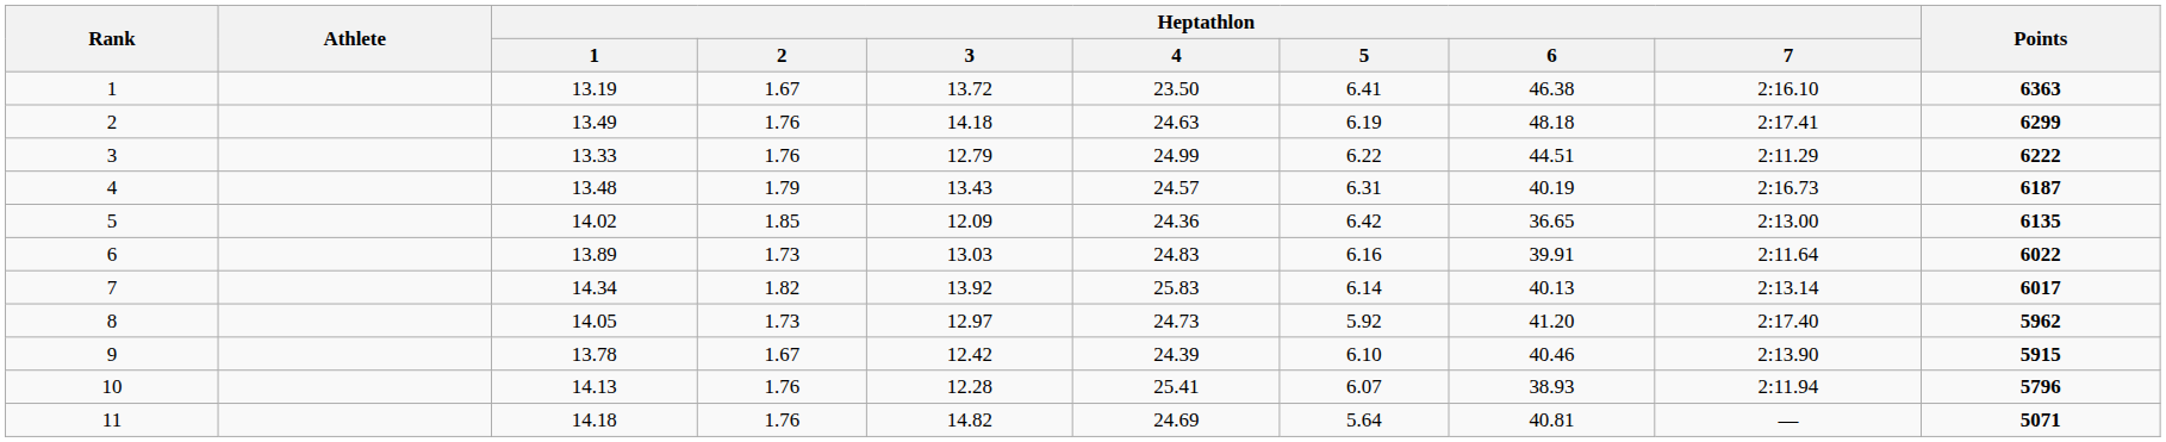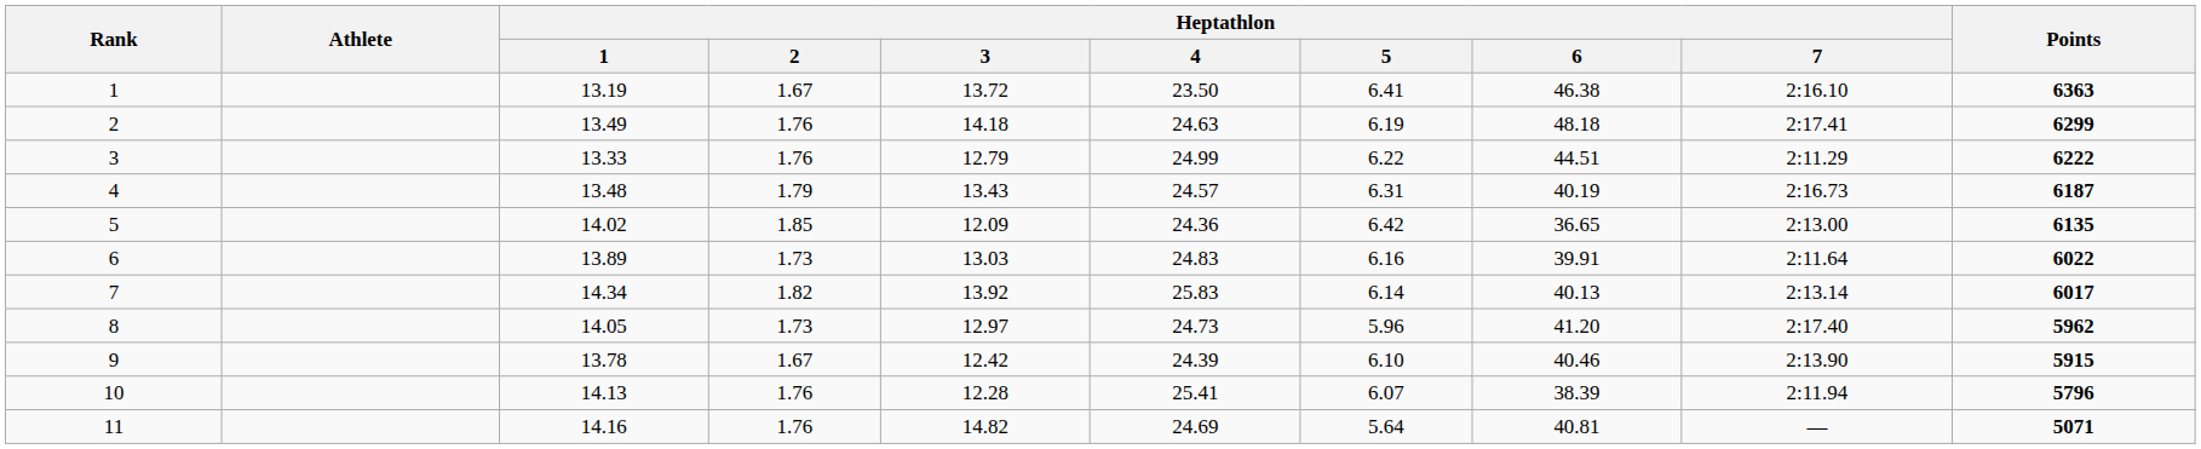8 | Heptathlon / 5: 5.92 -> 5.96
10 | Heptathlon / 6: 38.93 -> 38.39
11 | Heptathlon / 1: 14.18 -> 14.16
